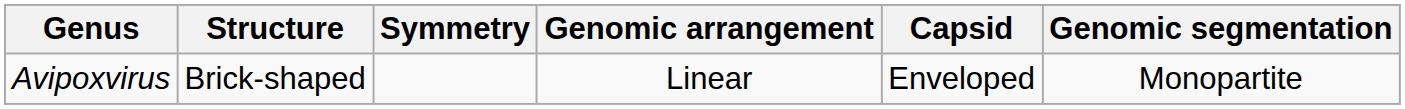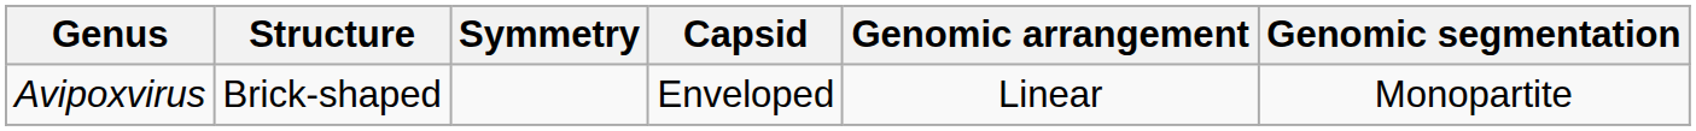columns swapped: Capsid <-> Genomic arrangement
